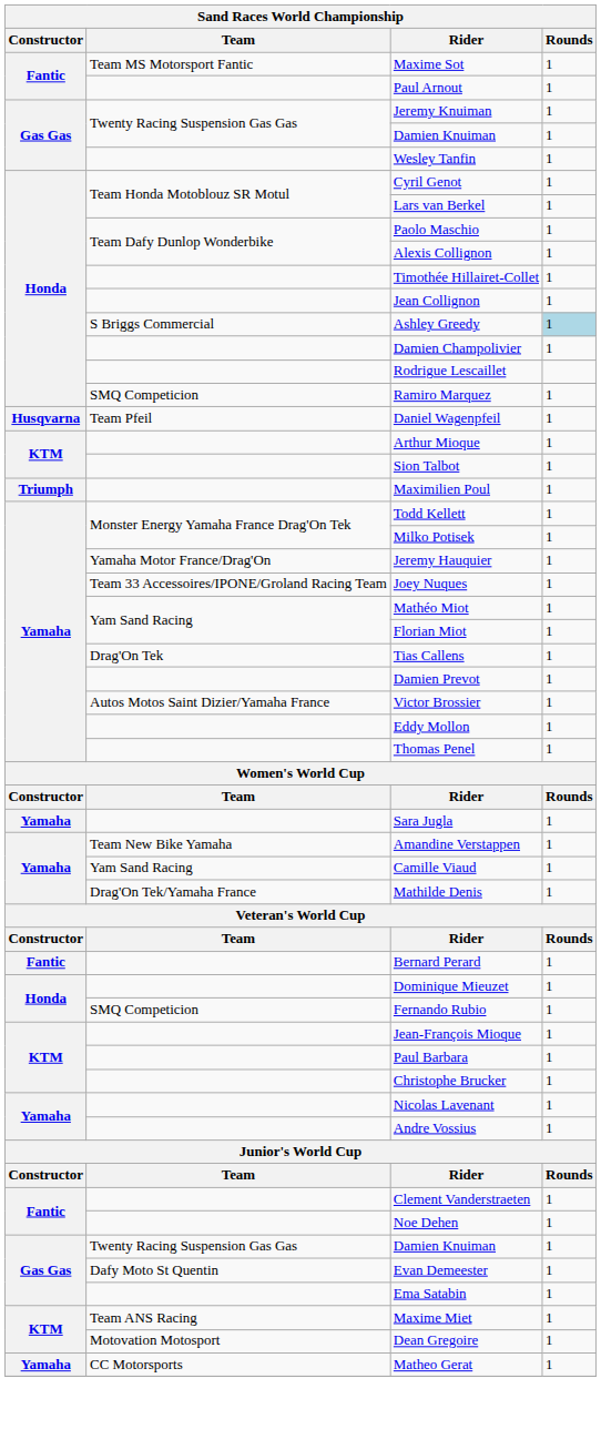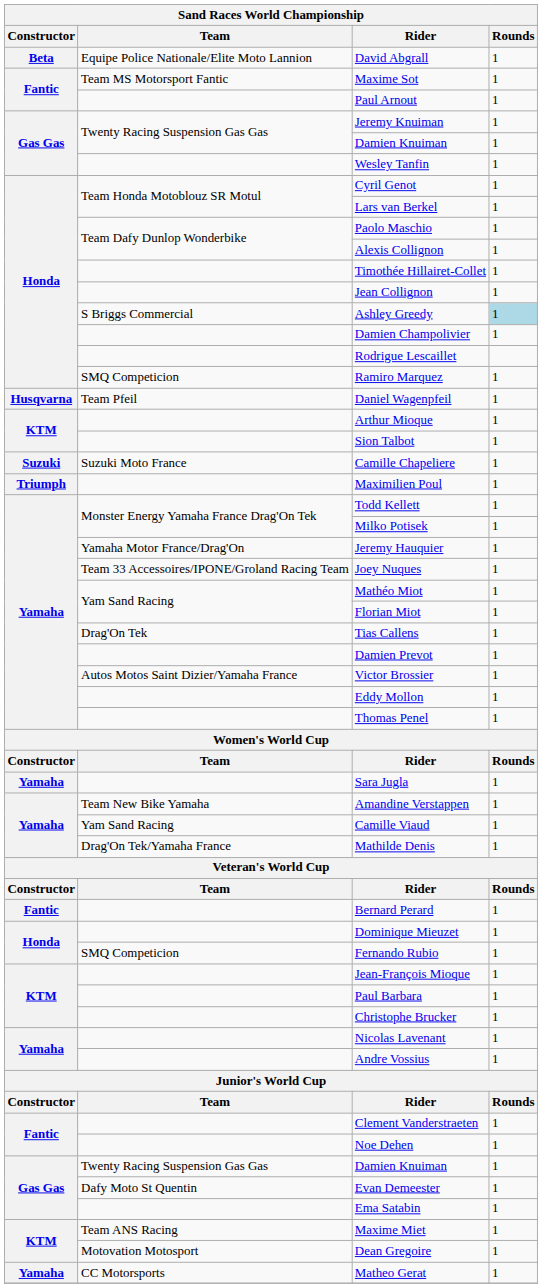+ row: Beta | Equipe Police Nationale/Elite Moto Lannion | David Abgrall | 1
+ row: Suzuki | Suzuki Moto France | Camille Chapeliere | 1
